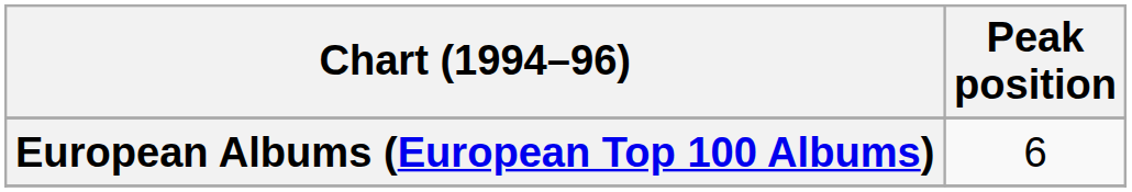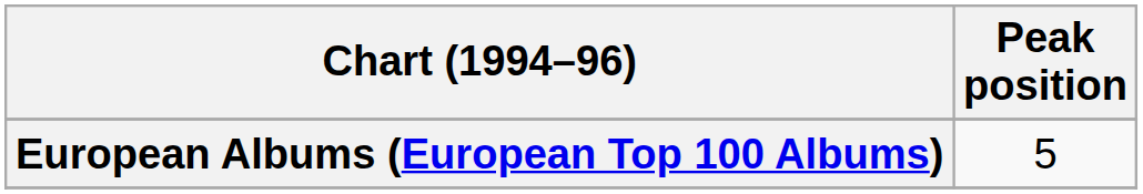European Albums (European Top 100 Albums) | Peak position: 6 -> 5
